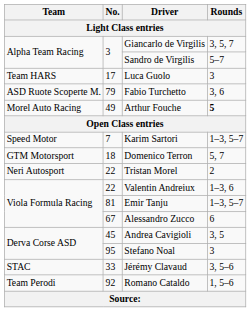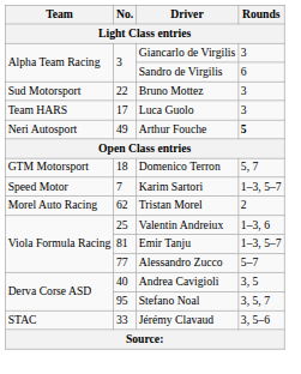Giancarlo de Virgilis | Rounds: 3, 5, 7 -> 3
Sandro de Virgilis | Rounds: 5–7 -> 6
+ row: Sud Motorsport | 22 | Bruno Mottez | 3
- row: ASD Ruote Scoperte M. | 79 | Fabio Turchetto | 3, 6
Arthur Fouche | Team: Morel Auto Racing -> Neri Autosport
rows swapped: Karim Sartori <-> Domenico Terron
Tristan Morel | Team: Neri Autosport -> Morel Auto Racing
Tristan Morel | No.: 22 -> 62
Valentin Andreiux | No.: 22 -> 25
Alessandro Zucco | No.: 67 -> 77
Alessandro Zucco | Rounds: 6 -> 5–7
Andrea Cavigioli | No.: 45 -> 40
Stefano Noal | Rounds: 3 -> 3, 5, 7
- row: Team Perodi | 92 | Romano Cataldo | 1, 5–6
